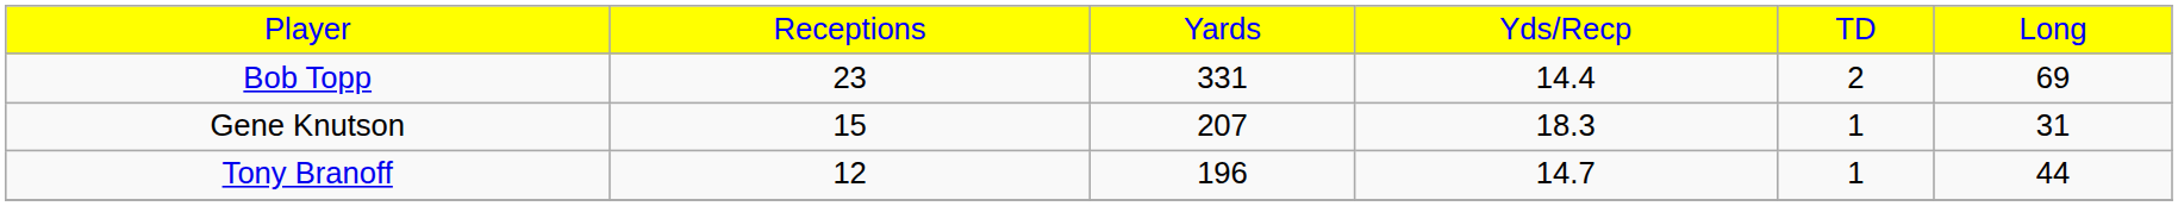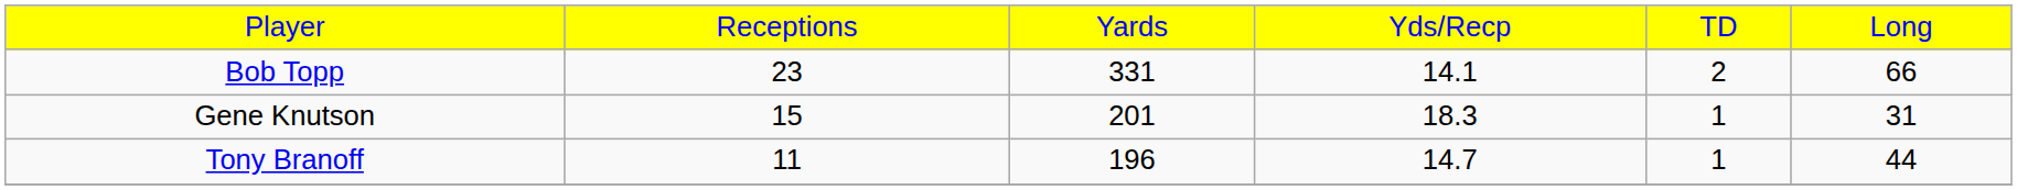Bob Topp | column 4: 14.4 -> 14.1
Bob Topp | column 6: 69 -> 66
Gene Knutson | column 3: 207 -> 201
Tony Branoff | column 2: 12 -> 11
